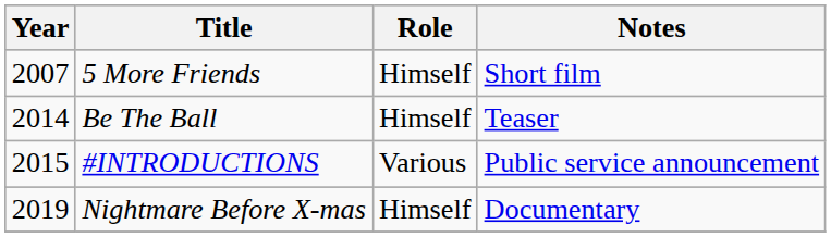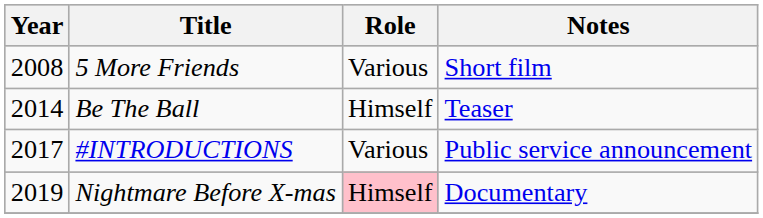5 More Friends | Year: 2007 -> 2008
5 More Friends | Role: Himself -> Various
#INTRODUCTIONS | Year: 2015 -> 2017
Nightmare Before X-mas | Role: no background -> pink background
